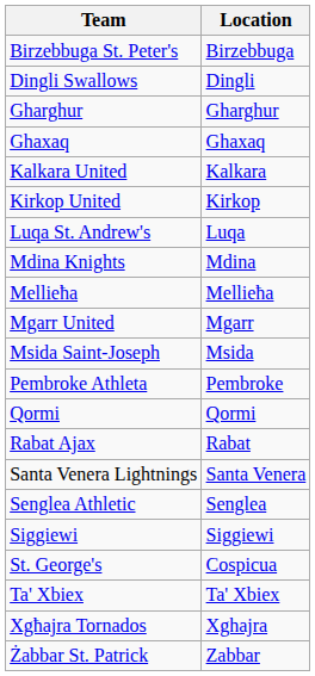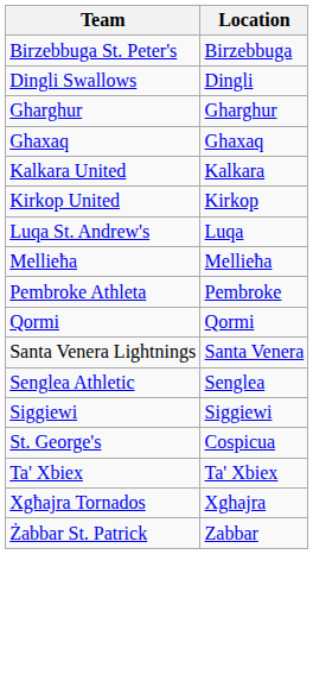- row: Mdina Knights | Mdina
- row: Mgarr United | Mgarr
- row: Msida Saint-Joseph | Msida
- row: Rabat Ajax | Rabat
